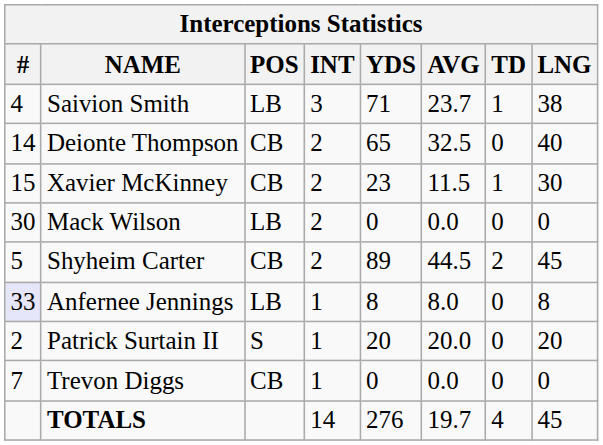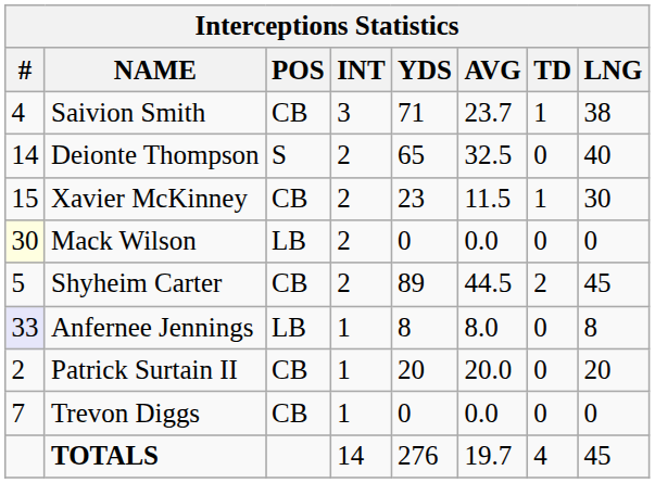Saivion Smith | POS: LB -> CB
Deionte Thompson | POS: CB -> S
Mack Wilson | #: no background -> lightyellow background
Patrick Surtain II | POS: S -> CB
